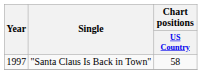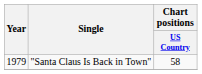"Santa Claus Is Back in Town" | Year: 1997 -> 1979
